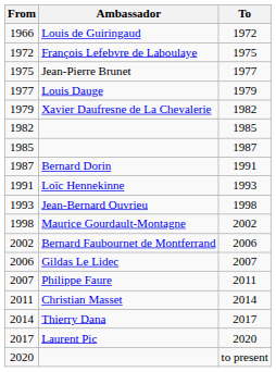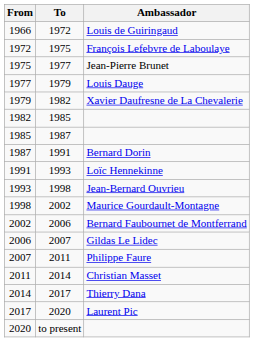columns swapped: To <-> Ambassador
